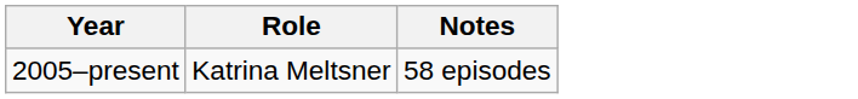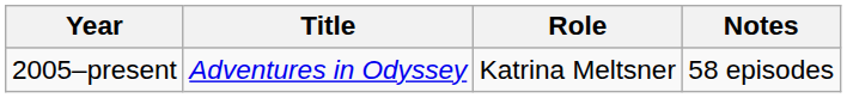+ column: Title | Adventures in Odyssey
